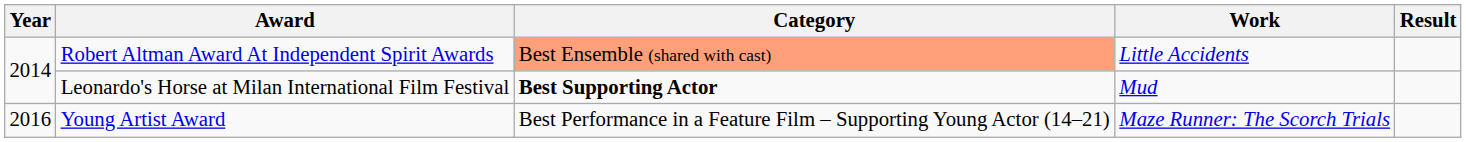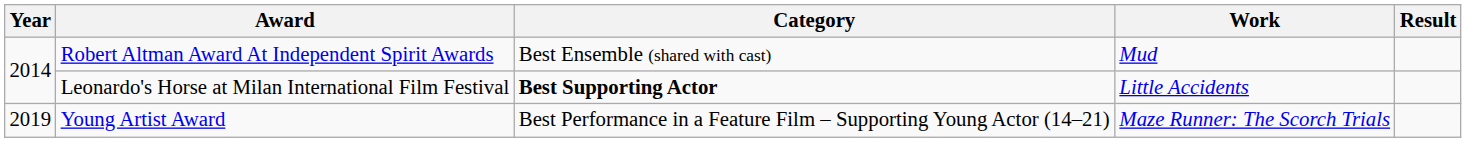Robert Altman Award At Independent Spirit Awards | Category: lightsalmon background -> no background
Robert Altman Award At Independent Spirit Awards | Work: Little Accidents -> Mud
Leonardo's Horse at Milan International Film Festival | Work: Mud -> Little Accidents
Young Artist Award | Year: 2016 -> 2019
